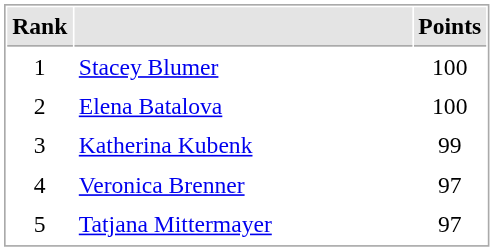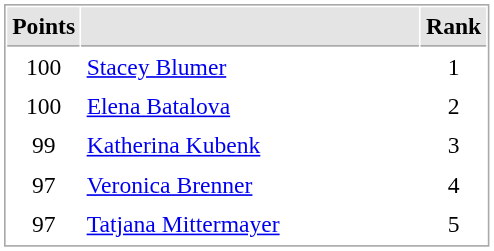columns swapped: Rank <-> Points
